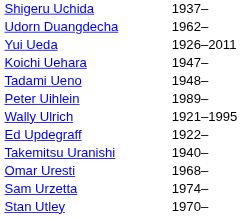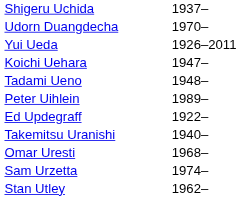Udorn Duangdecha | column 2: 1962– -> 1970–
- row: Wally Ulrich | 1921–1995
Stan Utley | column 2: 1970– -> 1962–
